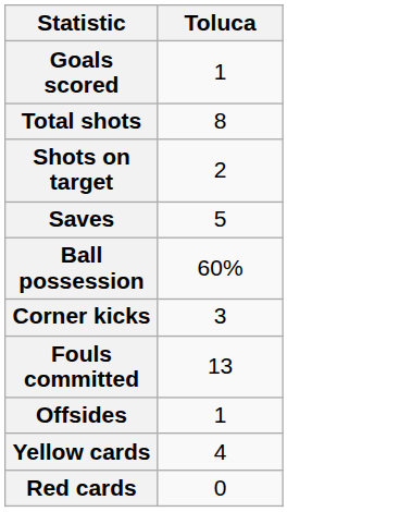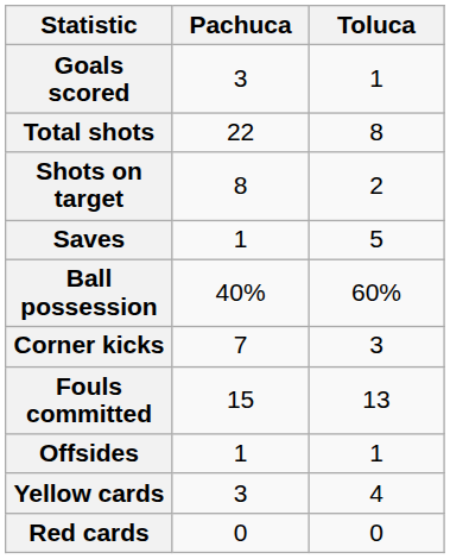+ column: Pachuca | 3 | 22 | 8 | 1 | 40% | 7 | 15 | 1 | 3 | 0
